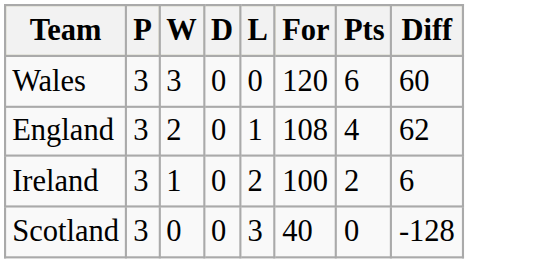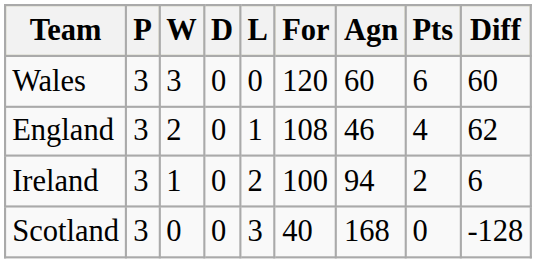+ column: Agn | 60 | 46 | 94 | 168
